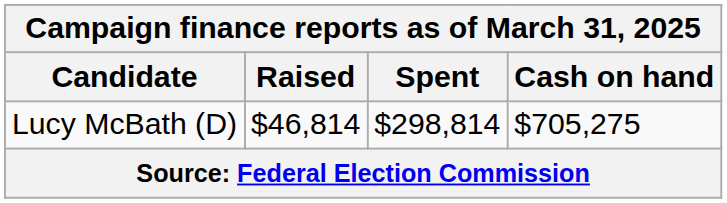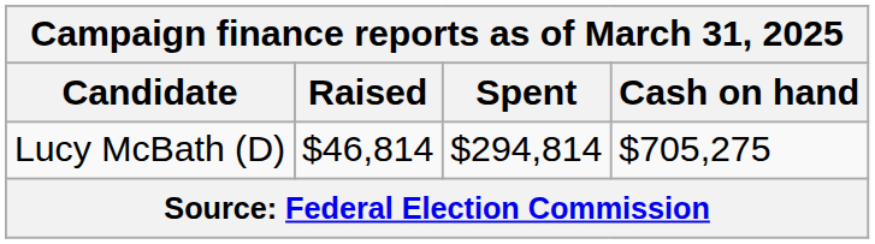Lucy McBath (D) | Spent: $298,814 -> $294,814
